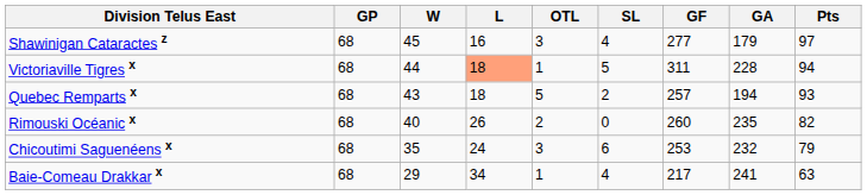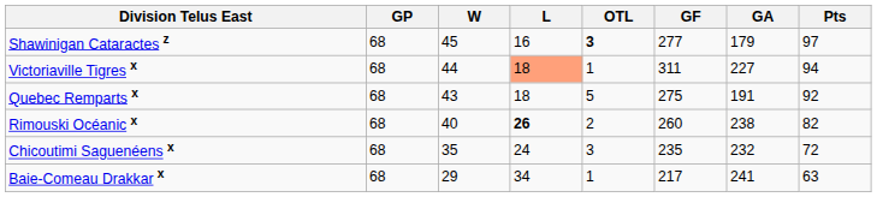- column: SL | 4 | 5 | 2 | 0 | 6 | 4
Shawinigan Cataractes z | OTL: normal -> bold
Victoriaville Tigres x | GA: 228 -> 227
Quebec Remparts x | GF: 257 -> 275
Quebec Remparts x | GA: 194 -> 191
Quebec Remparts x | Pts: 93 -> 92
Rimouski Océanic x | L: normal -> bold
Rimouski Océanic x | GA: 235 -> 238
Chicoutimi Saguenéens x | GF: 253 -> 235
Chicoutimi Saguenéens x | Pts: 79 -> 72
